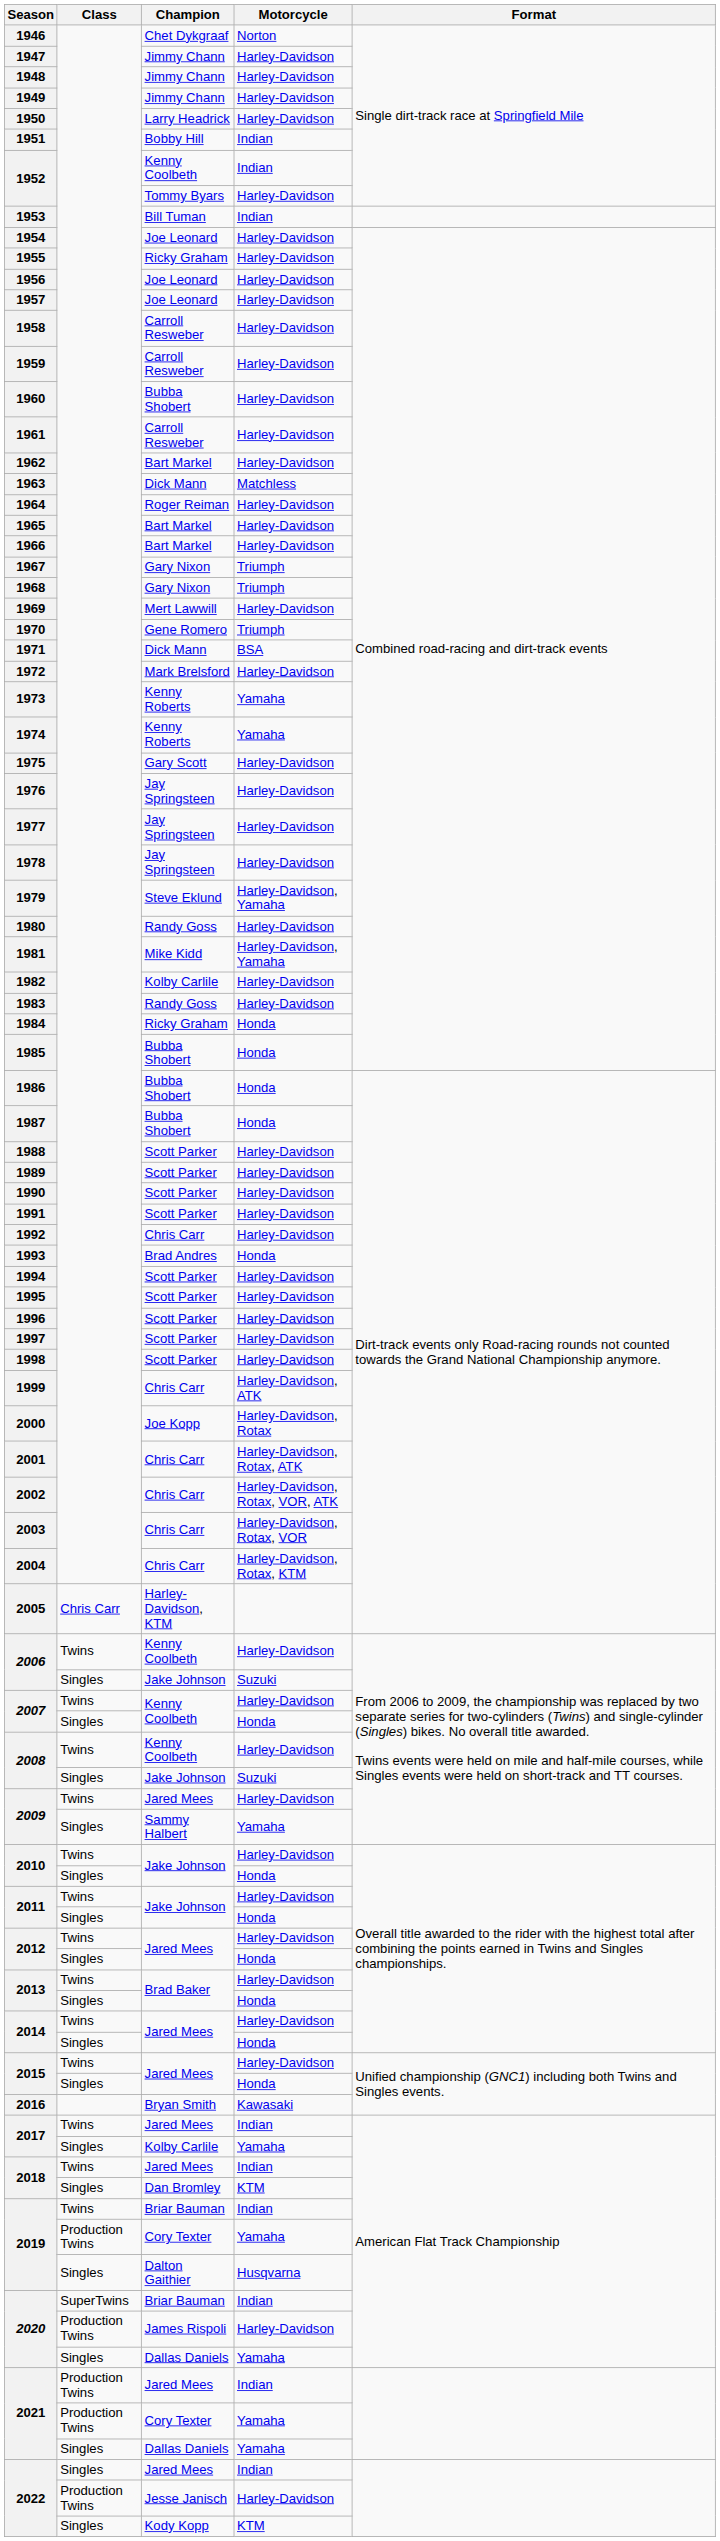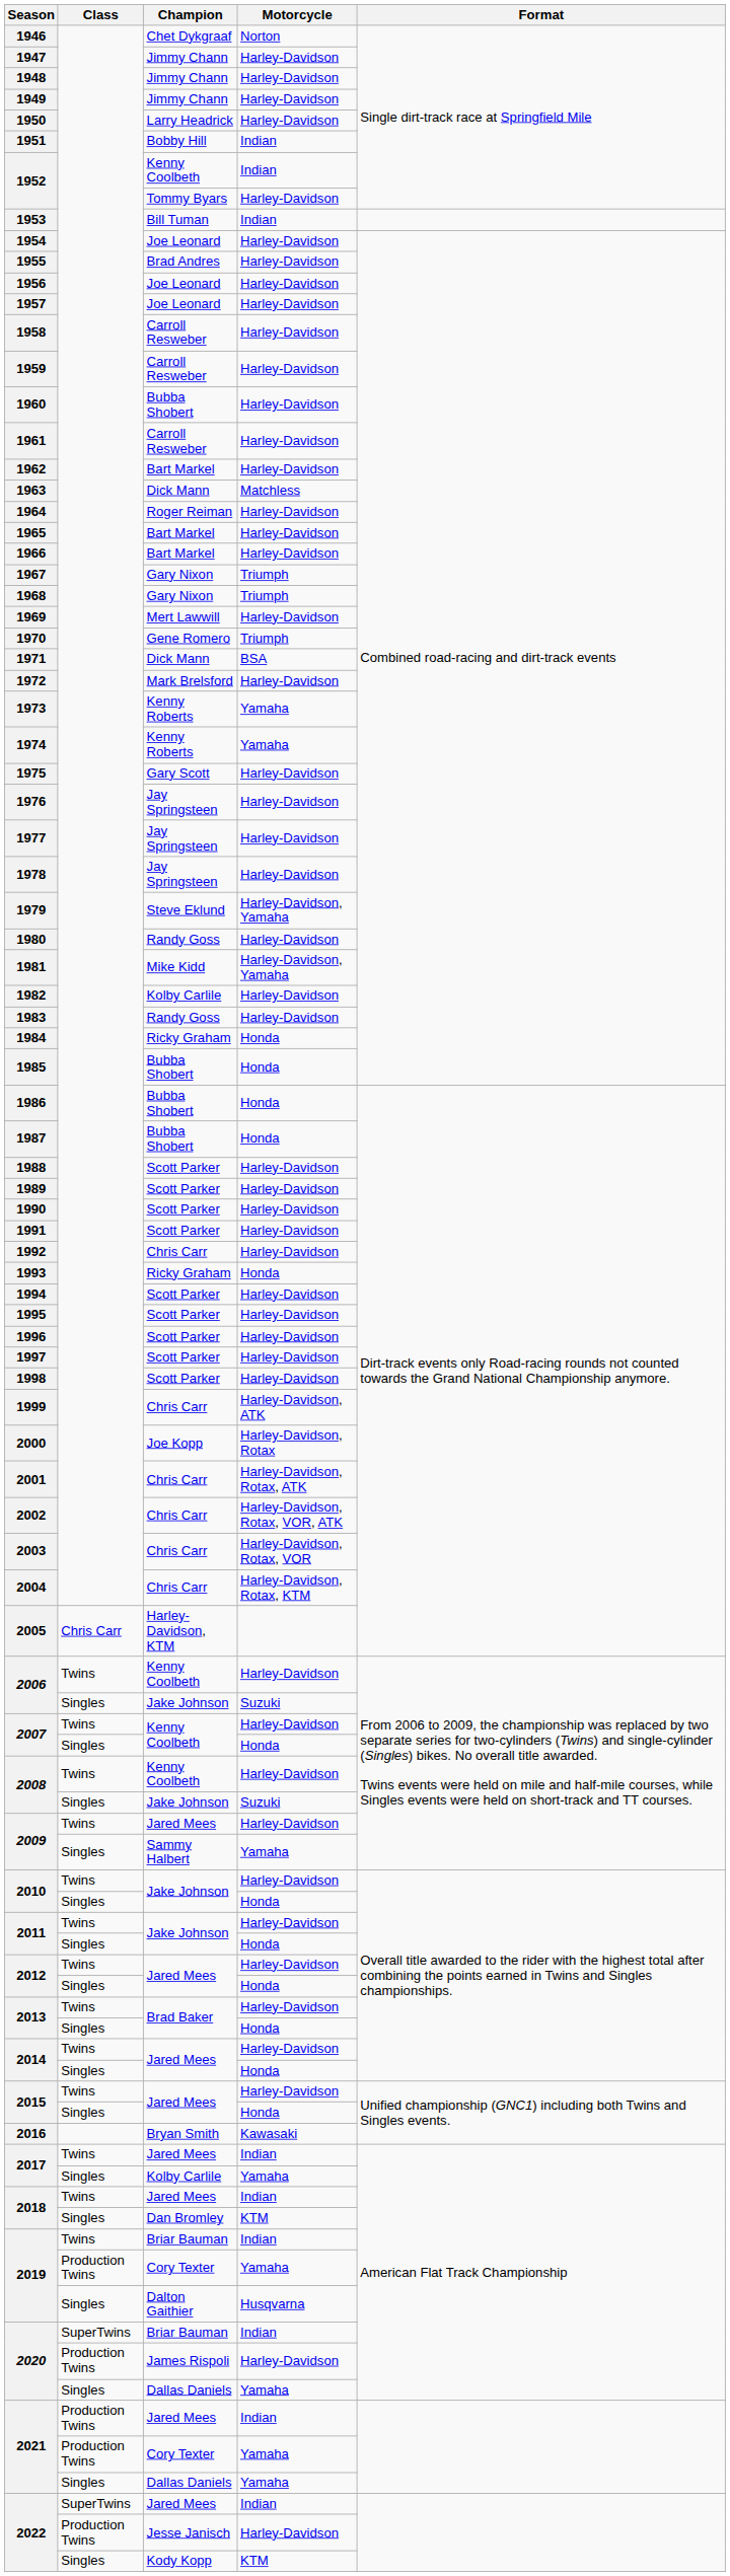1955 | Champion: Ricky Graham -> Brad Andres
1993 | Champion: Brad Andres -> Ricky Graham
2022 / Indian | Class: Singles -> SuperTwins
